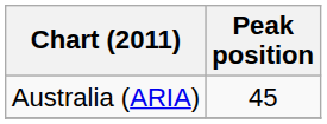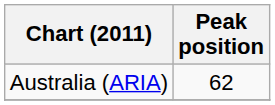Australia (ARIA) | Peak position: 45 -> 62
